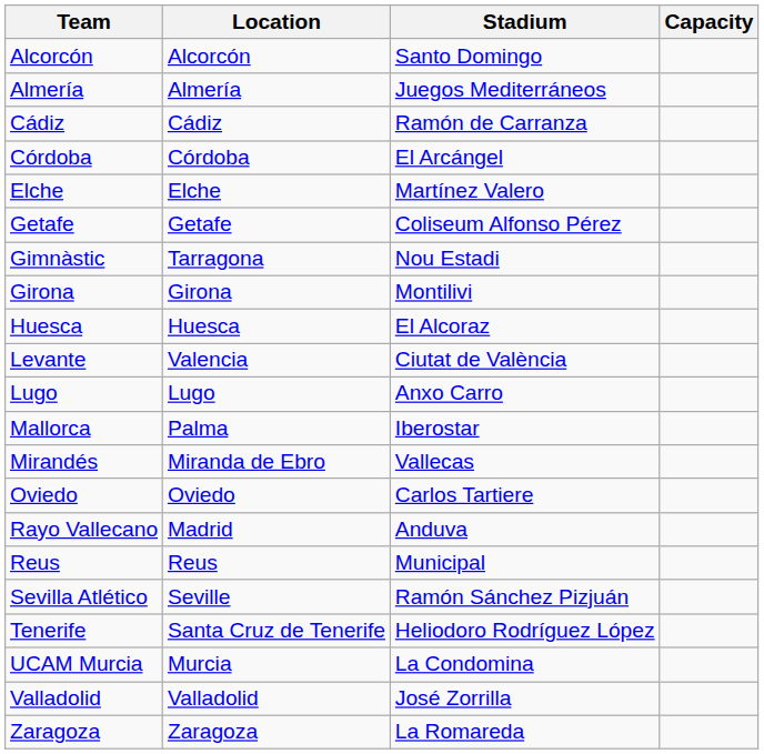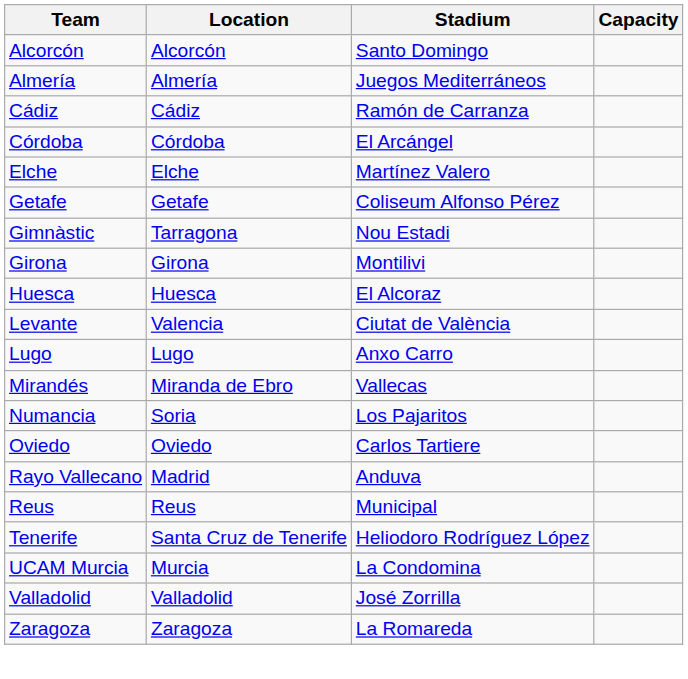- row: Mallorca | Palma | Iberostar
+ row: Numancia | Soria | Los Pajaritos
- row: Sevilla Atlético | Seville | Ramón Sánchez Pizjuán
